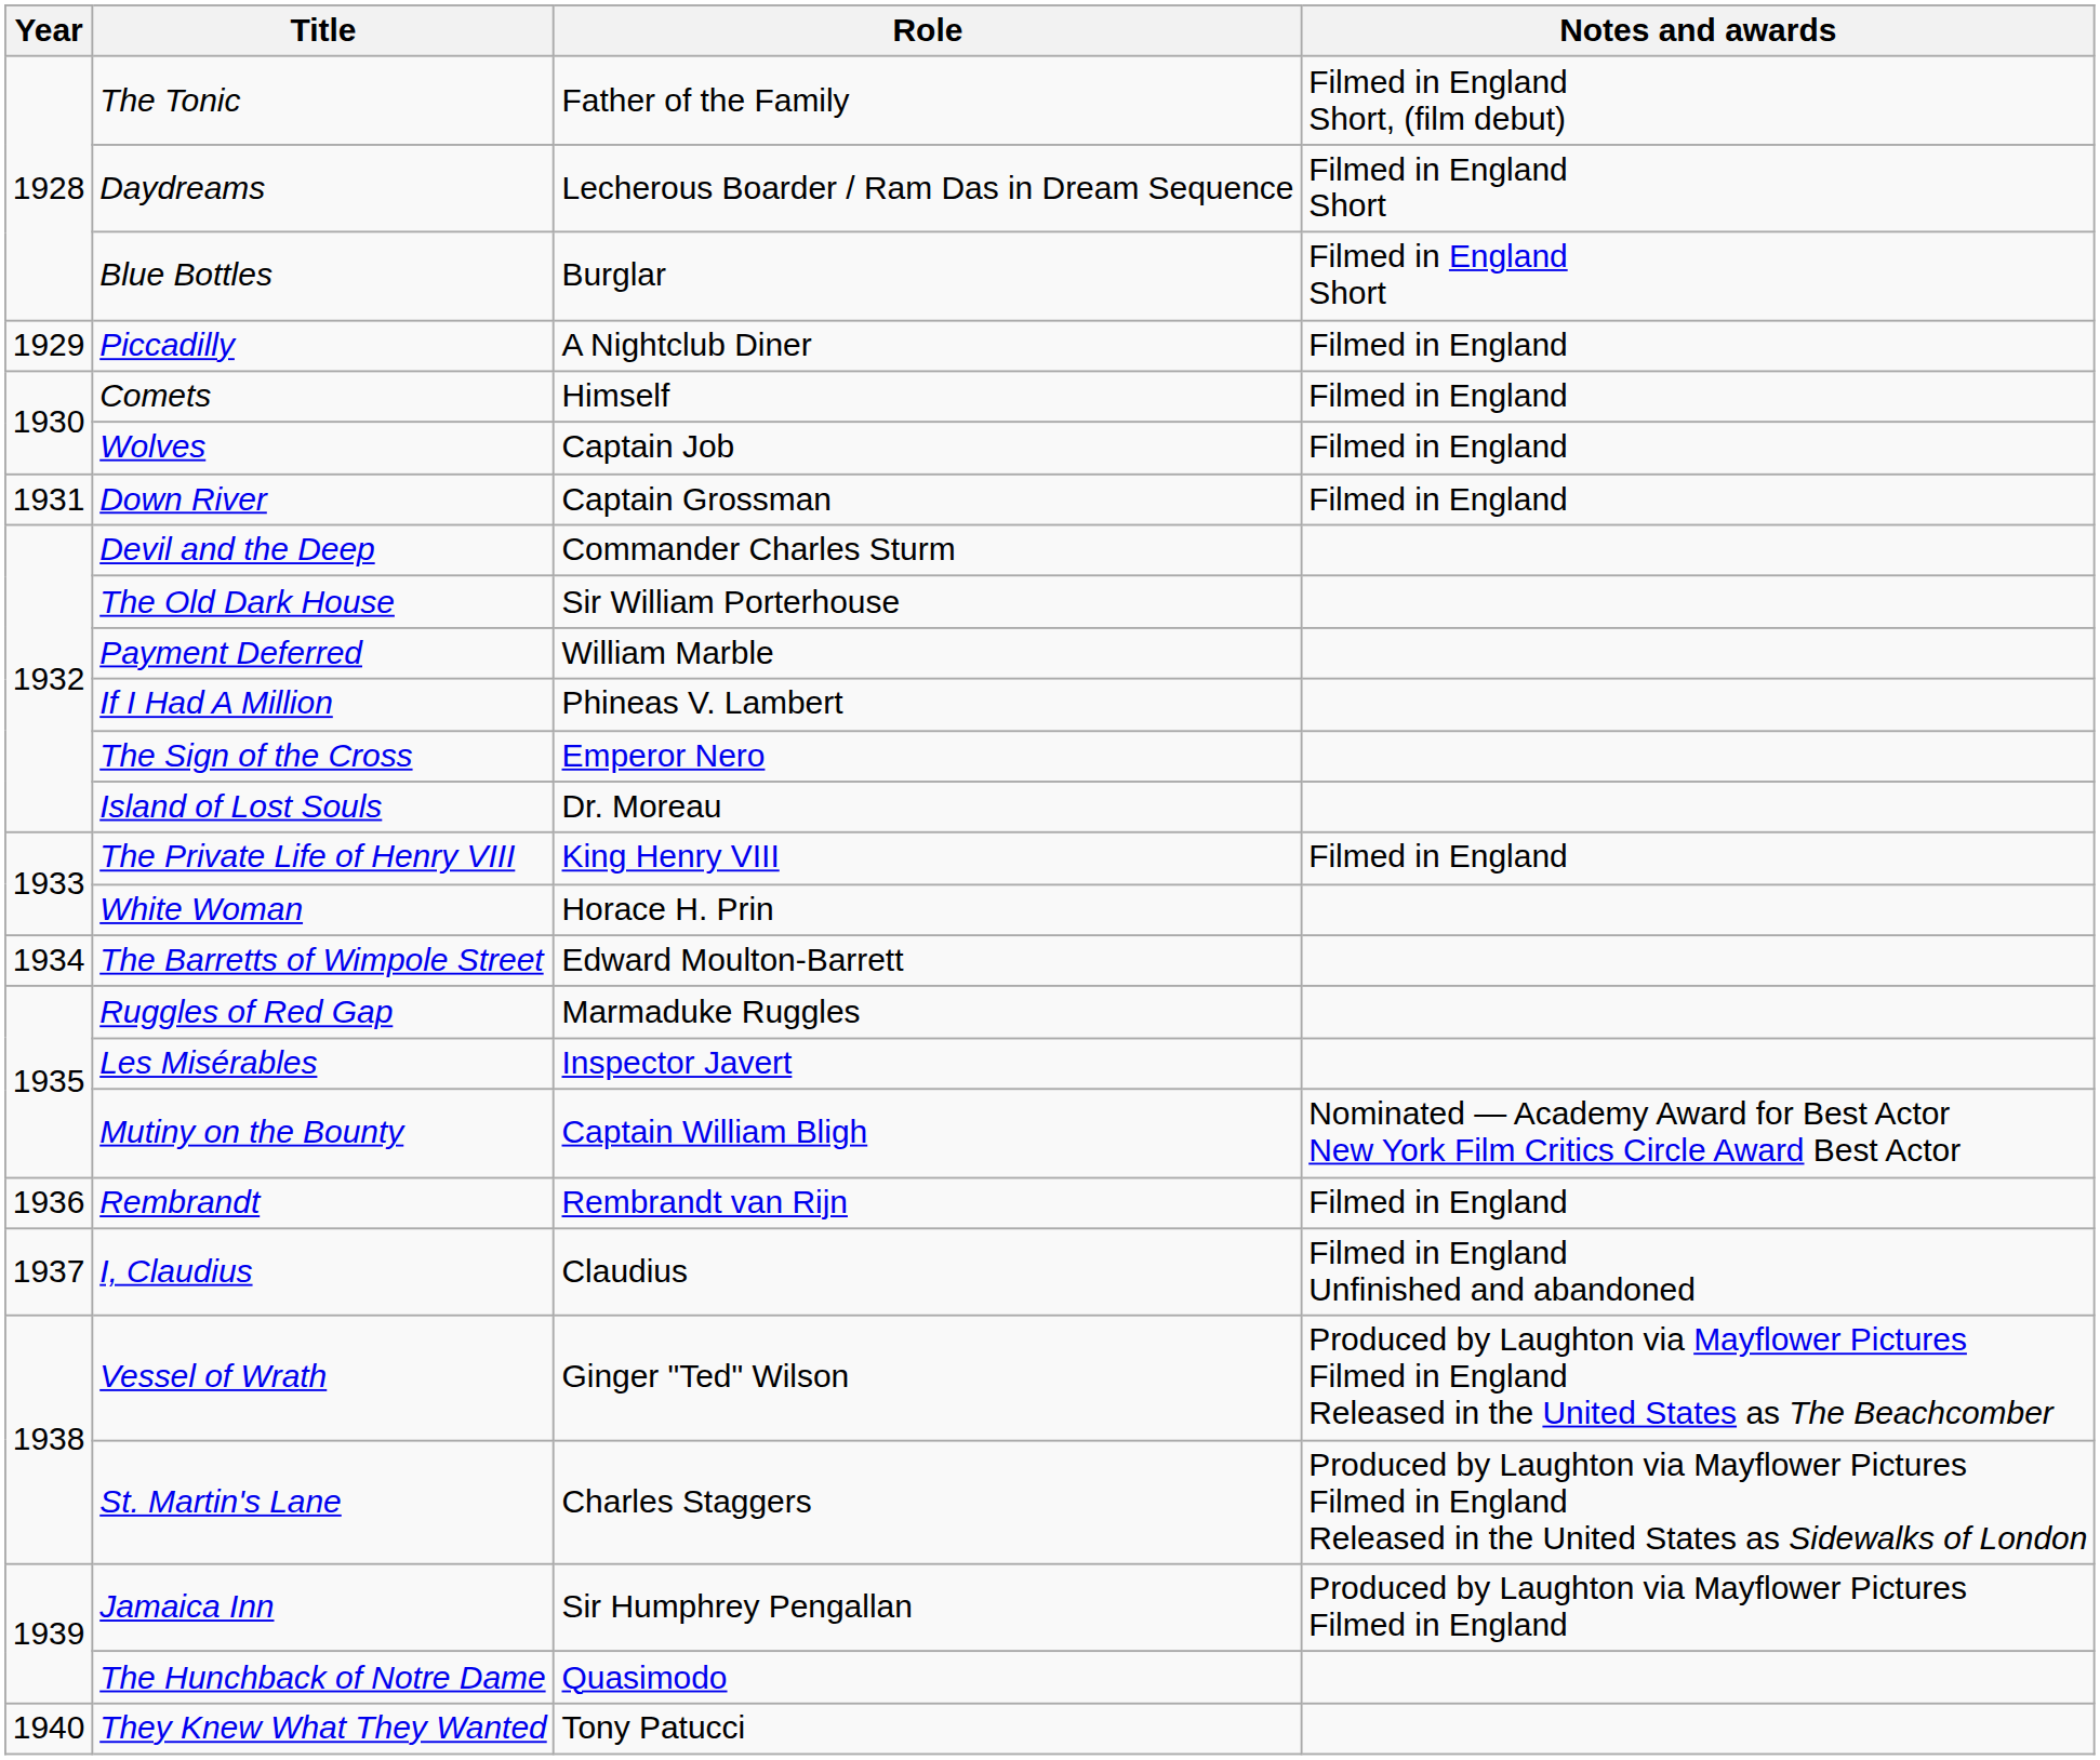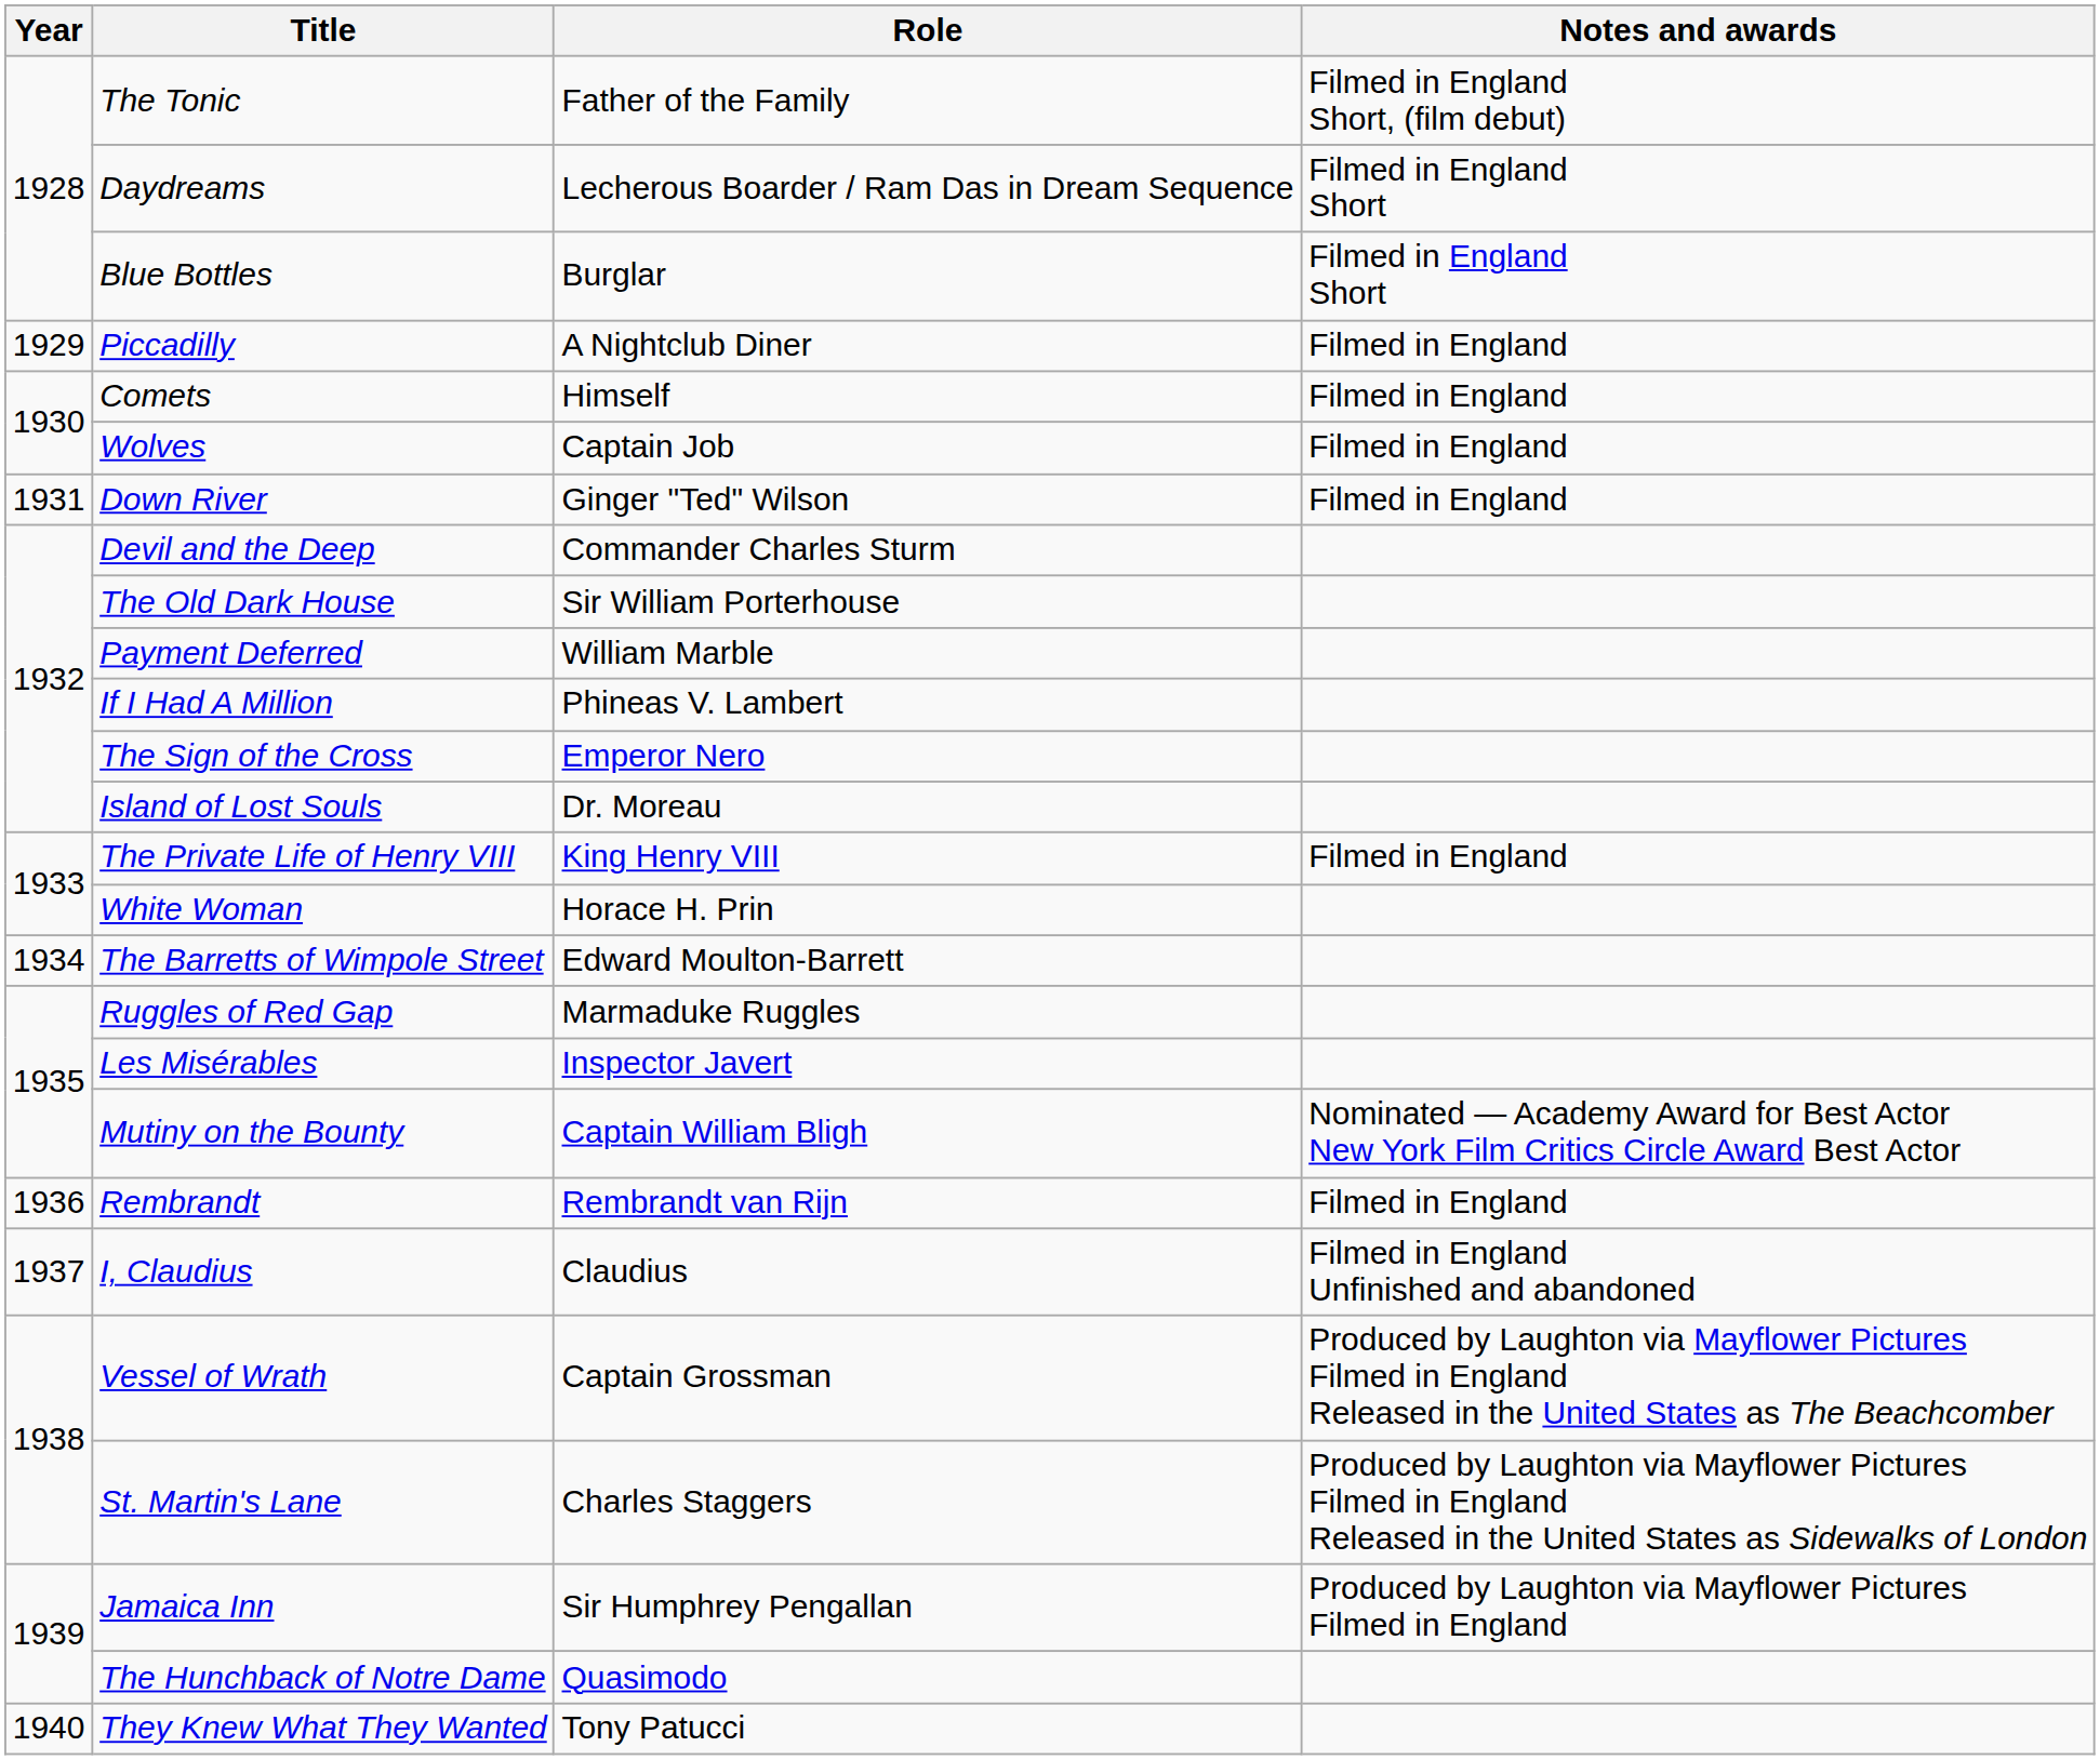Down River | Role: Captain Grossman -> Ginger "Ted" Wilson
Vessel of Wrath | Role: Ginger "Ted" Wilson -> Captain Grossman
